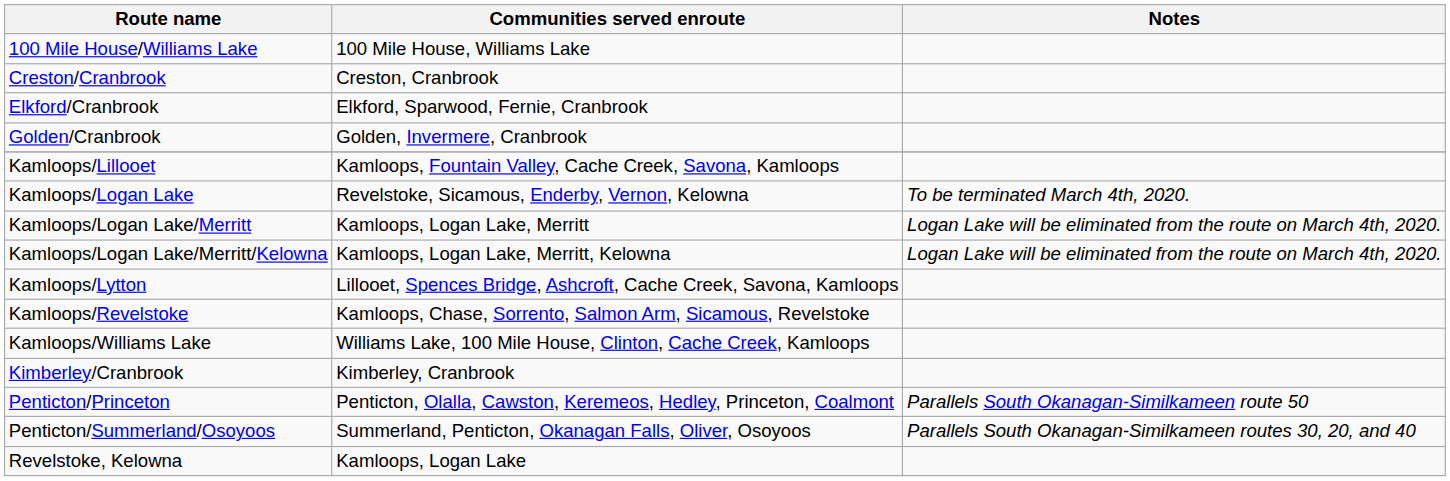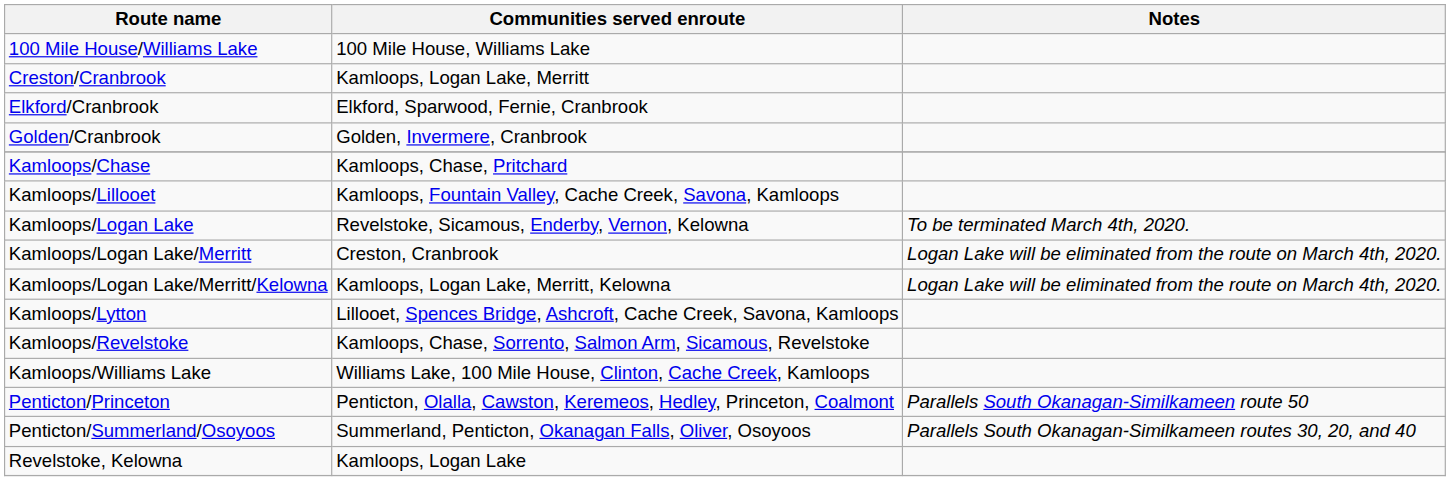Creston/Cranbrook | Communities served enroute: Creston, Cranbrook -> Kamloops, Logan Lake, Merritt
+ row: Kamloops/Chase | Kamloops, Chase, Pritchard
Kamloops/Logan Lake/Merritt | Communities served enroute: Kamloops, Logan Lake, Merritt -> Creston, Cranbrook
- row: Kimberley/Cranbrook | Kimberley, Cranbrook
